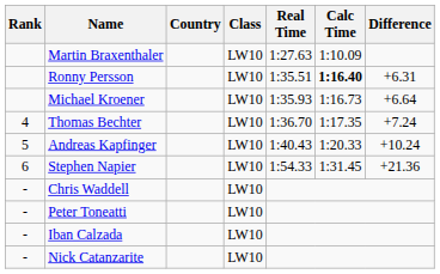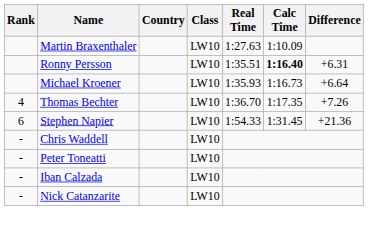Thomas Bechter | Difference: +7.24 -> +7.26
- row: 5 | Andreas Kapfinger | LW10 | 1:40.43 | 1:20.33 | +10.24
